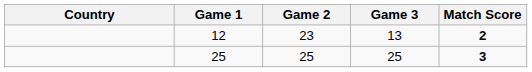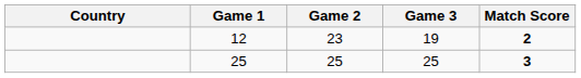12 | Game 3: 13 -> 19
